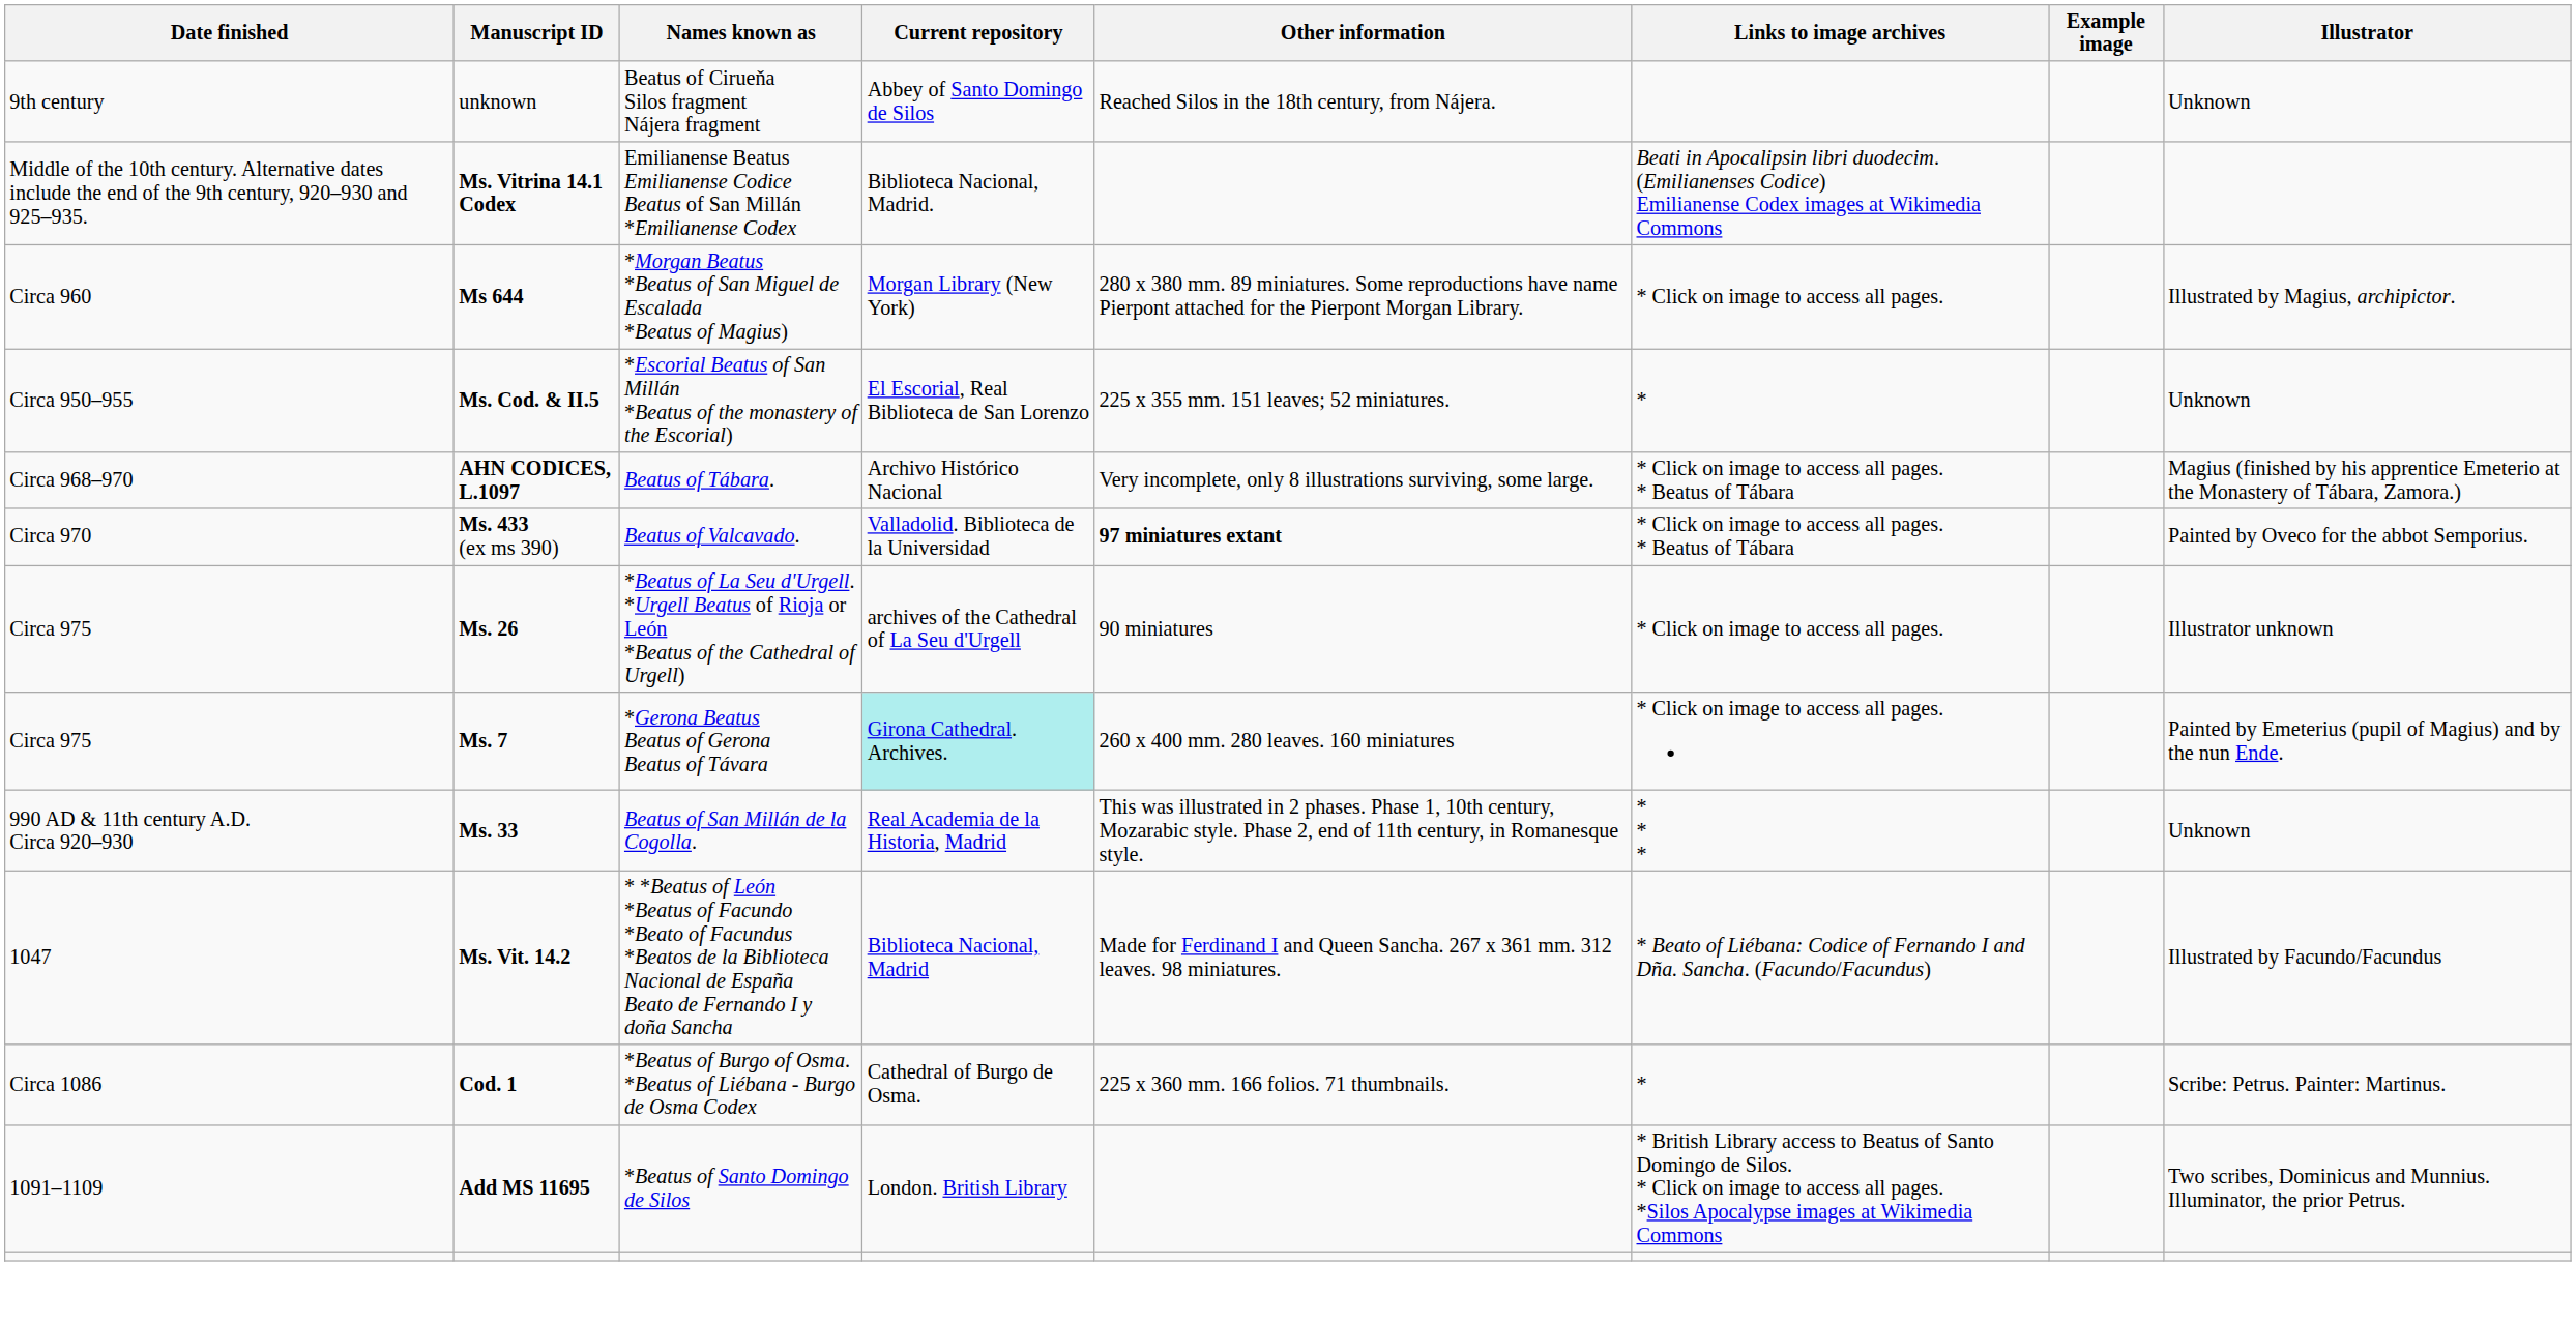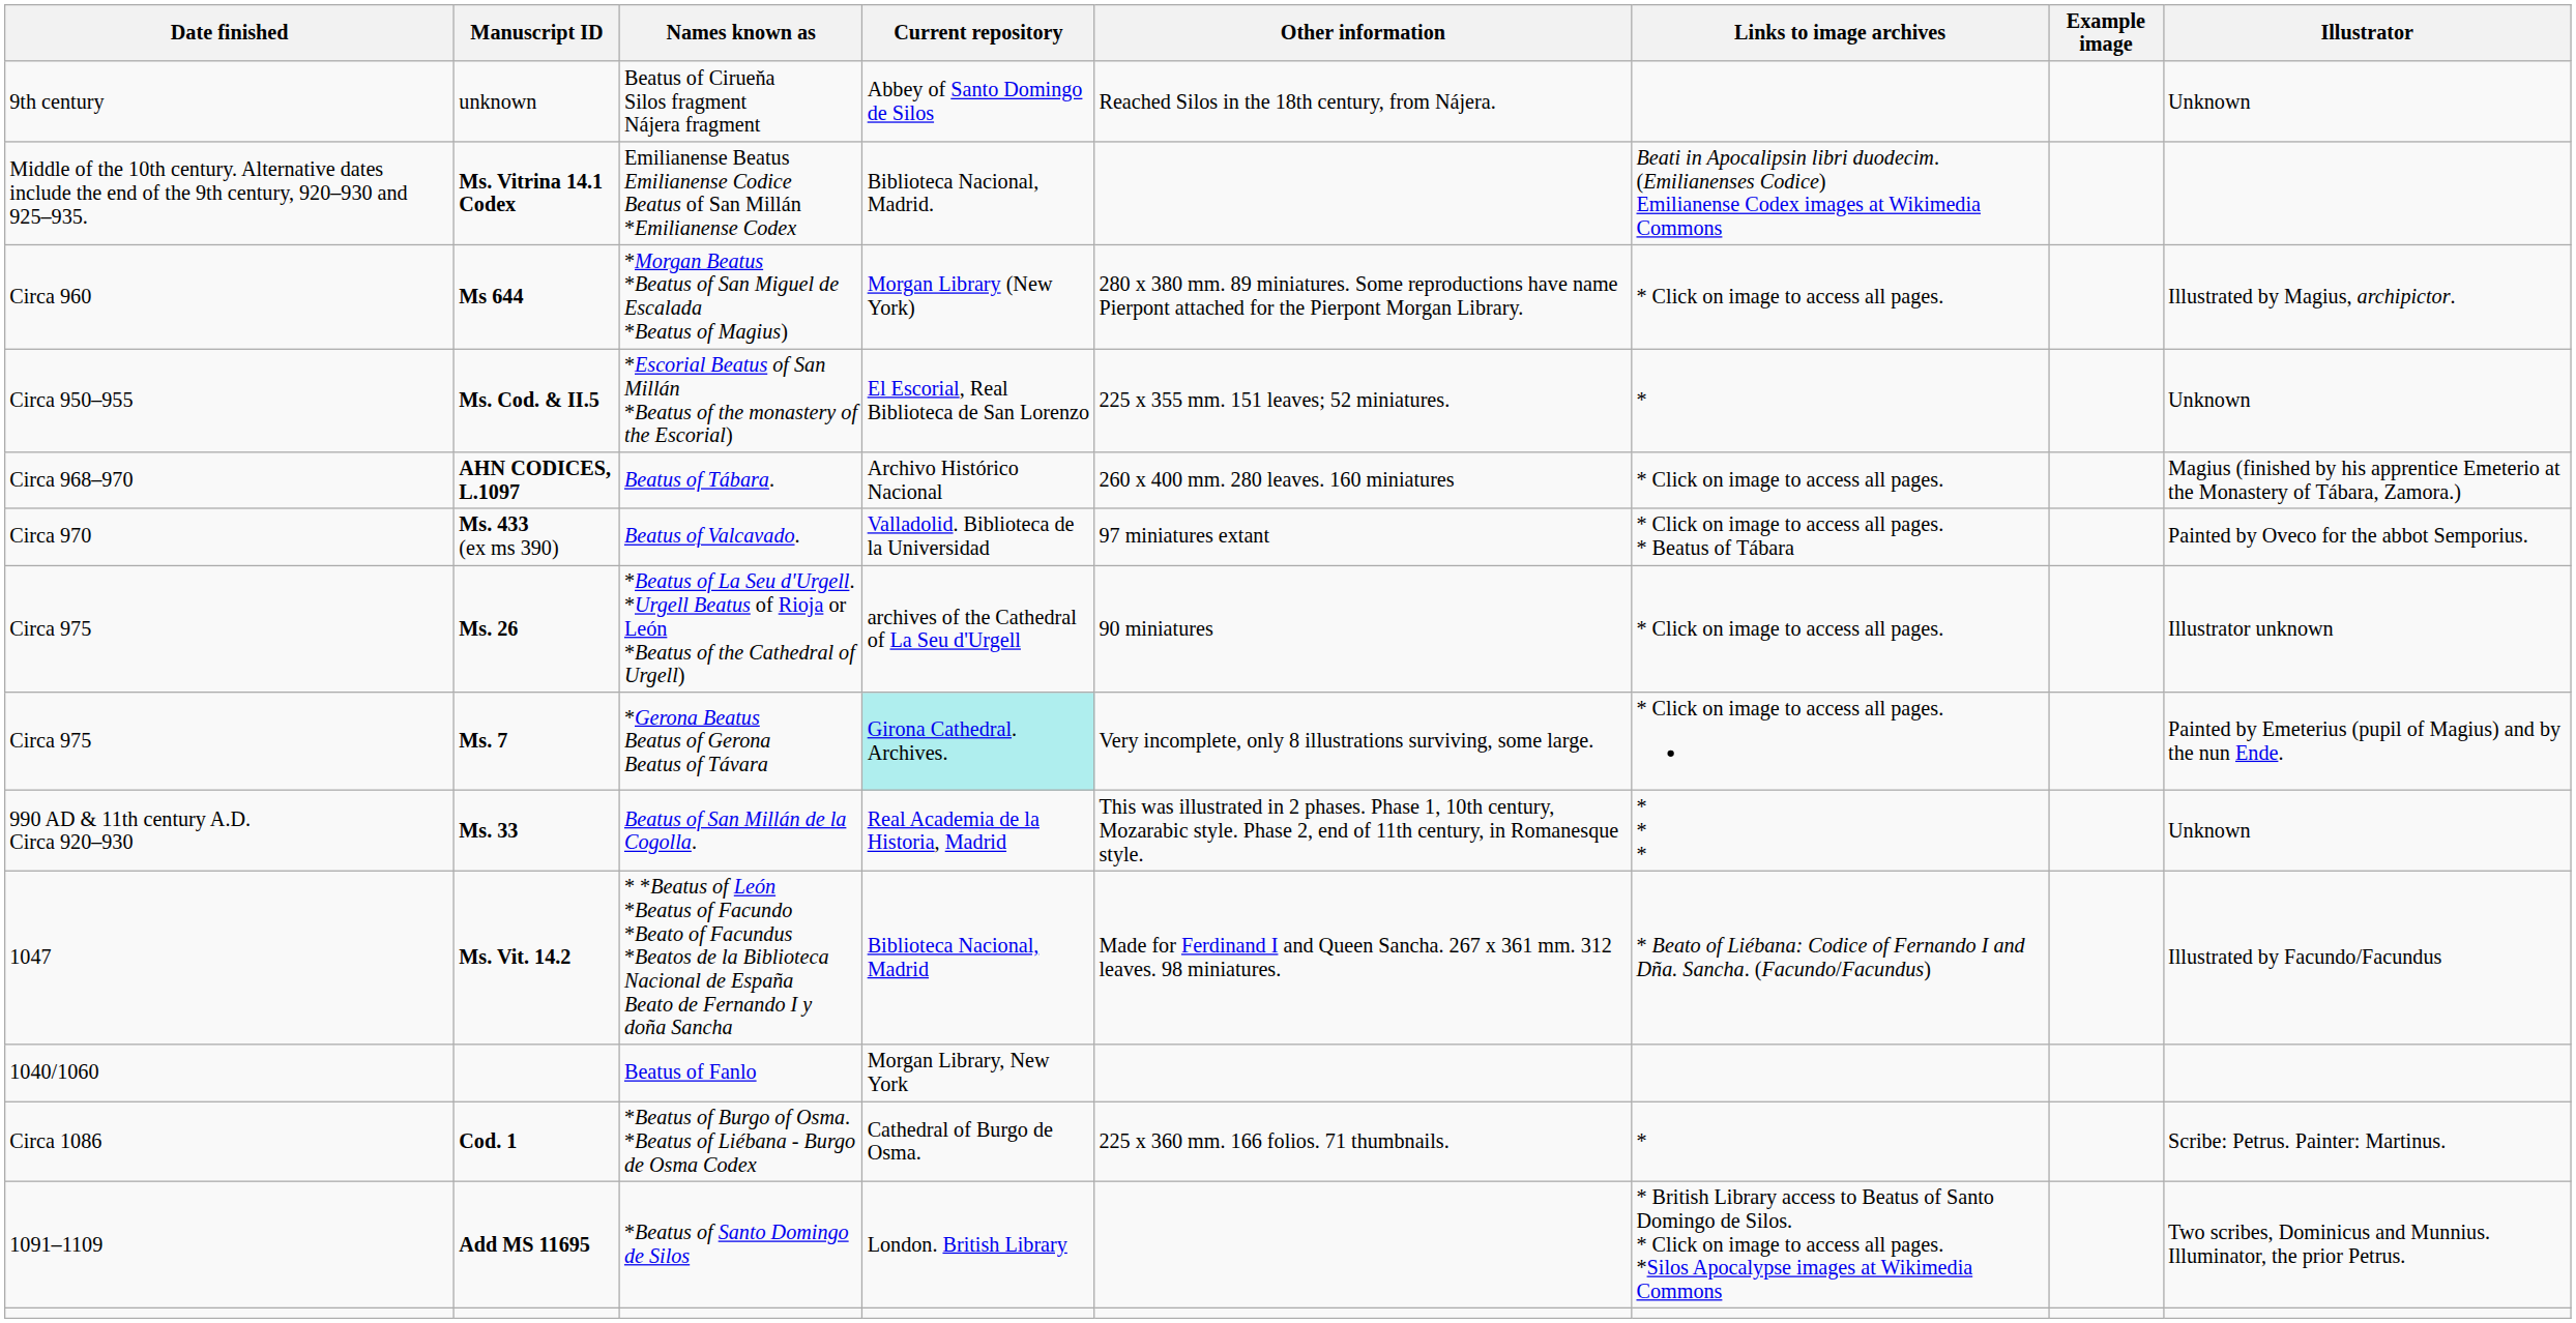Beatus of Tábara. | Other information: Very incomplete, only 8 illustrations surviving, some large. -> 260 x 400 mm. 280 leaves. 160 miniatures
Beatus of Tábara. | Links to image archives: * Click on image to access all pages. * Beatus of Tábara -> * Click on image to access all pages.
Beatus of Valcavado. | Other information: bold -> normal
*Gerona Beatus Beatus of Gerona Beatus of Távara | Other information: 260 x 400 mm. 280 leaves. 160 miniatures -> Very incomplete, only 8 illustrations surviving, some large.
+ row: 1040/1060 | Beatus of Fanlo | Morgan Library, New York
